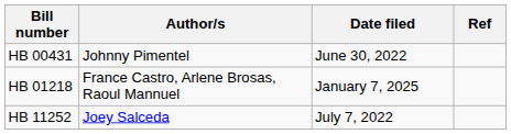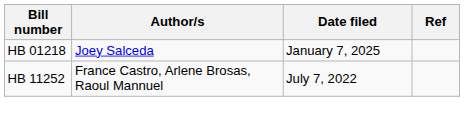- row: HB 00431 | Johnny Pimentel | June 30, 2022
HB 01218 | Author/s: France Castro, Arlene Brosas, Raoul Mannuel -> Joey Salceda
HB 11252 | Author/s: Joey Salceda -> France Castro, Arlene Brosas, Raoul Mannuel
